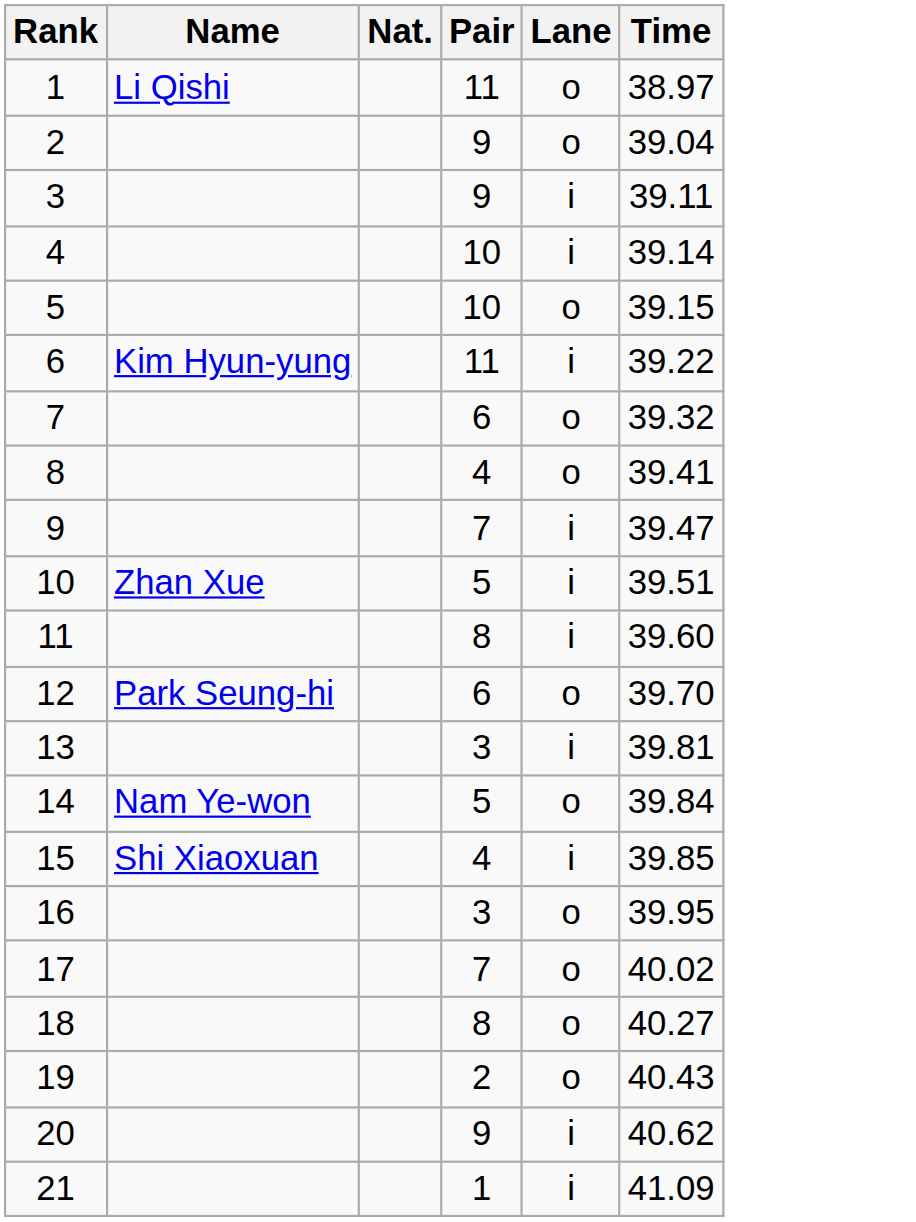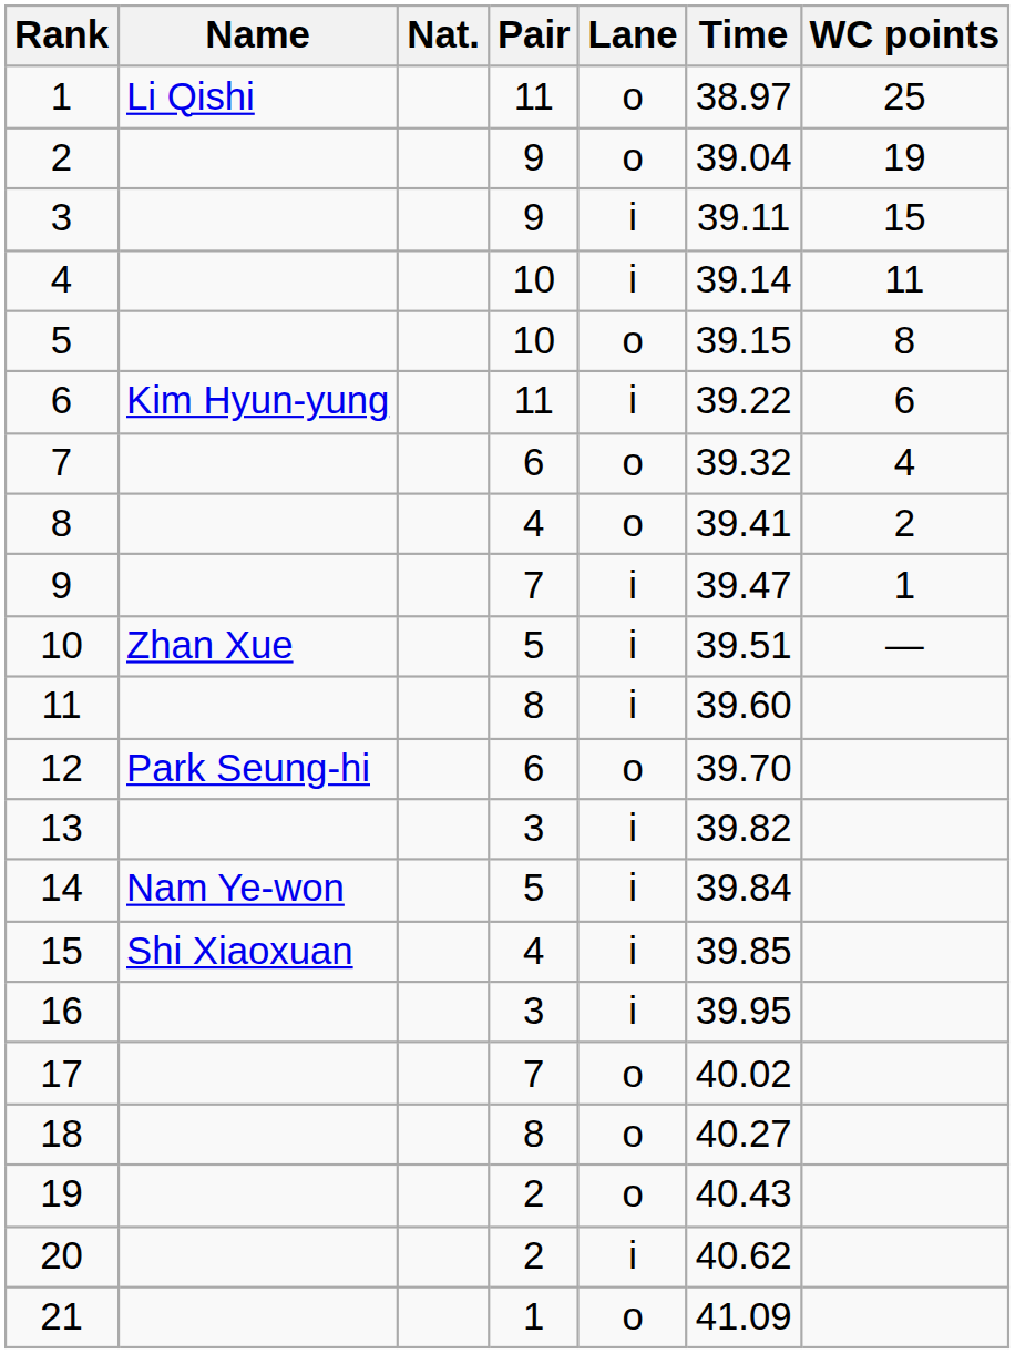+ column: WC points | 25 | 19 | 15 | 11 | 8 | 6 | 4 | 2 | 1 | —
13 | Time: 39.81 -> 39.82
14 | Lane: o -> i
16 | Lane: o -> i
20 | Pair: 9 -> 2
21 | Lane: i -> o
